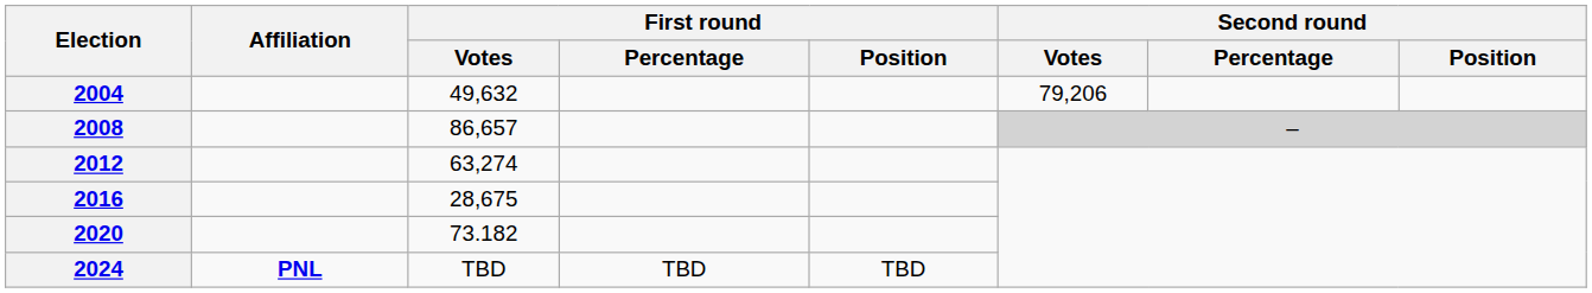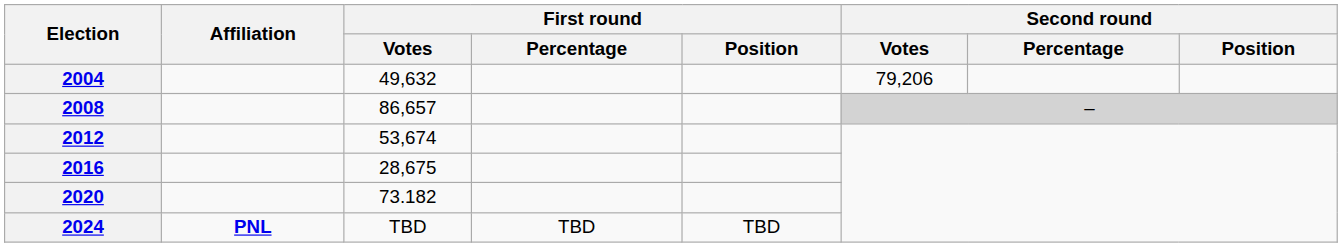2012 | First round / Votes: 63,274 -> 53,674
